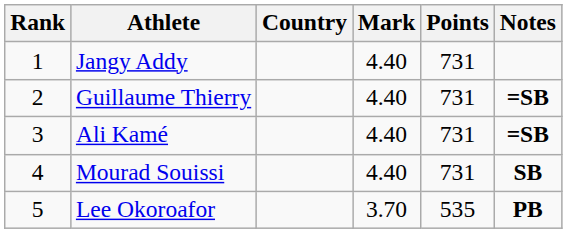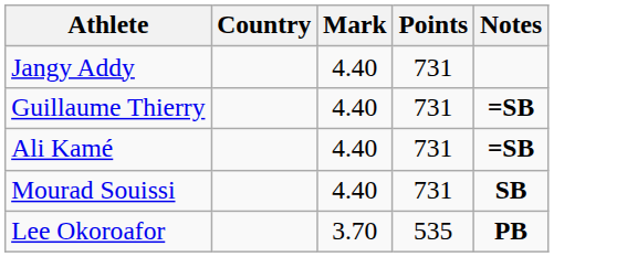- column: Rank | 1 | 2 | 3 | 4 | 5
